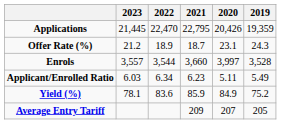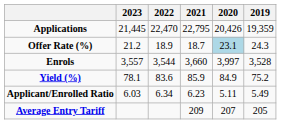Offer Rate (%) | 2020: no background -> lightblue background
rows swapped: Yield (%) <-> Applicant/Enrolled Ratio
